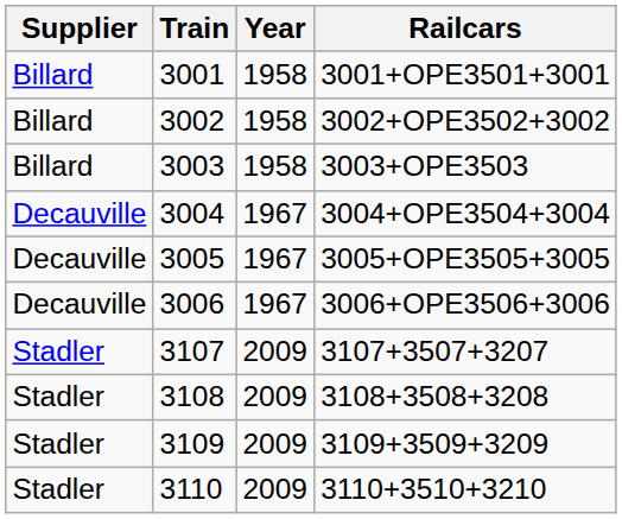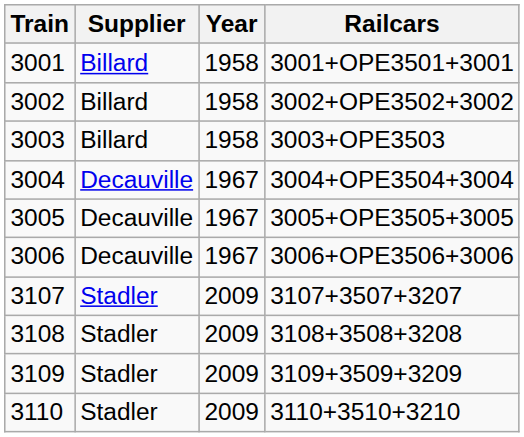columns swapped: Train <-> Supplier
